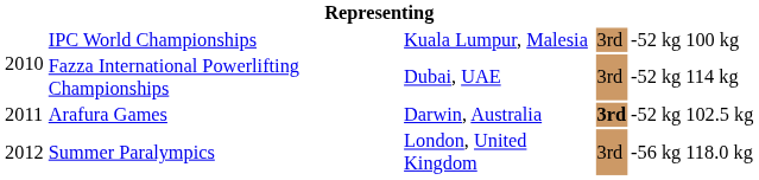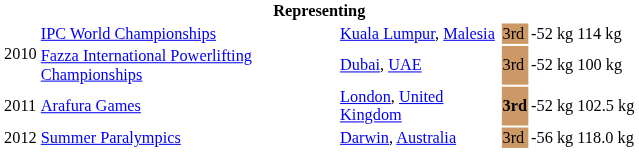IPC World Championships | column 6: 100 kg -> 114 kg
Fazza International Powerlifting Championships | column 6: 114 kg -> 100 kg
Arafura Games | column 3: Darwin, Australia -> London, United Kingdom
Summer Paralympics | column 3: London, United Kingdom -> Darwin, Australia
